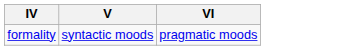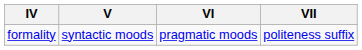+ column: VII | politeness suffix
